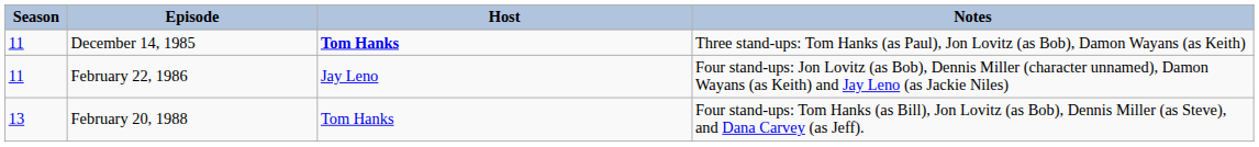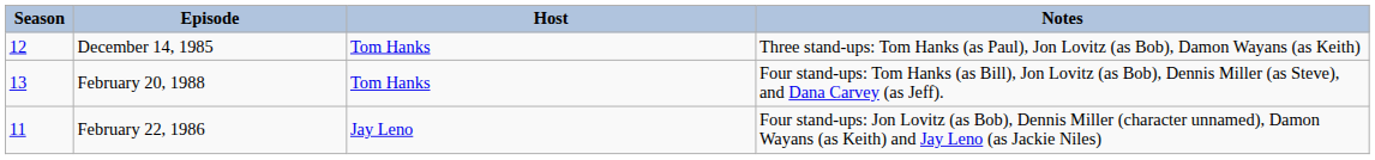December 14, 1985 | Season: 11 -> 12
December 14, 1985 | Host: bold -> normal
rows swapped: February 22, 1986 <-> February 20, 1988
